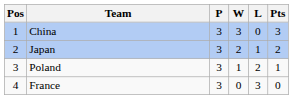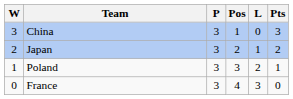columns swapped: Pos <-> W
